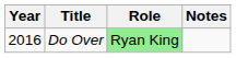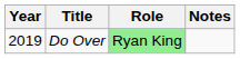Do Over | Year: 2016 -> 2019
